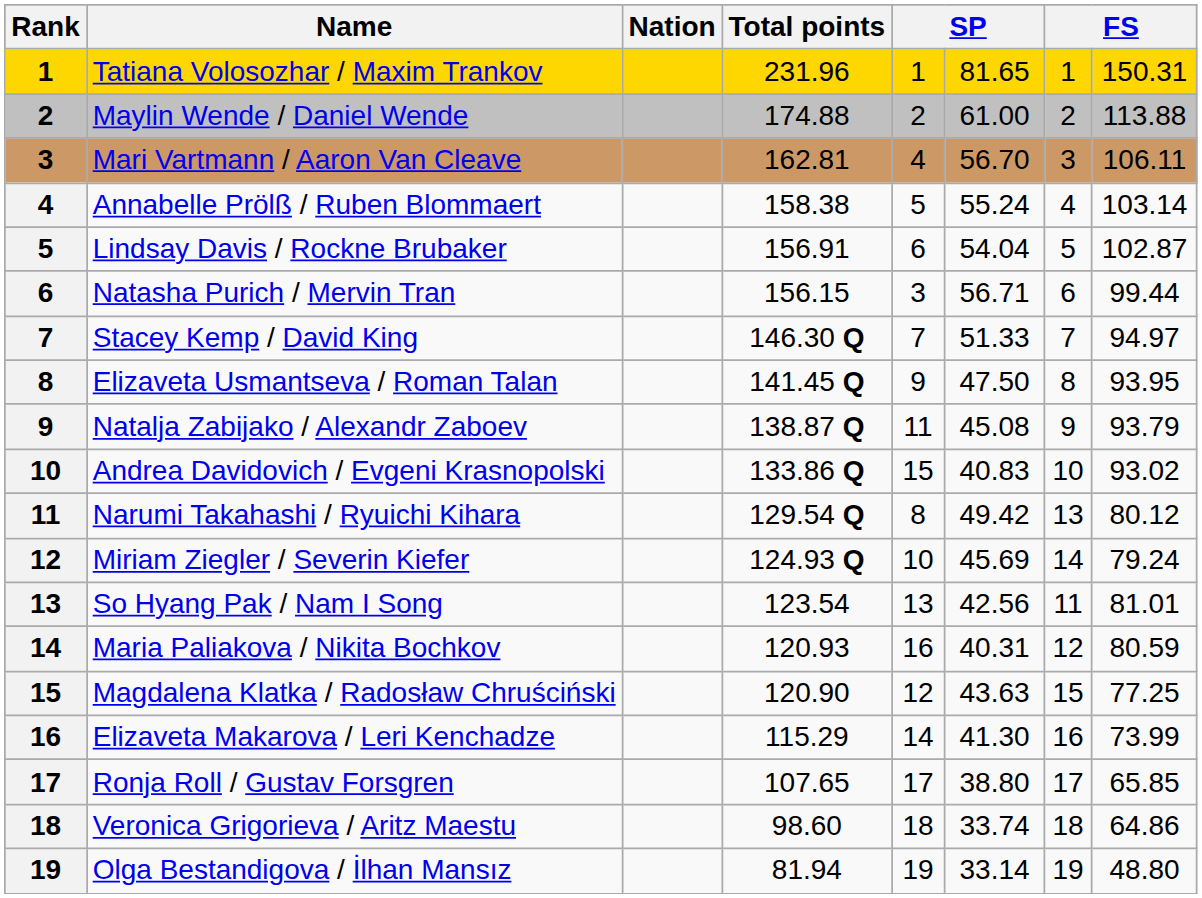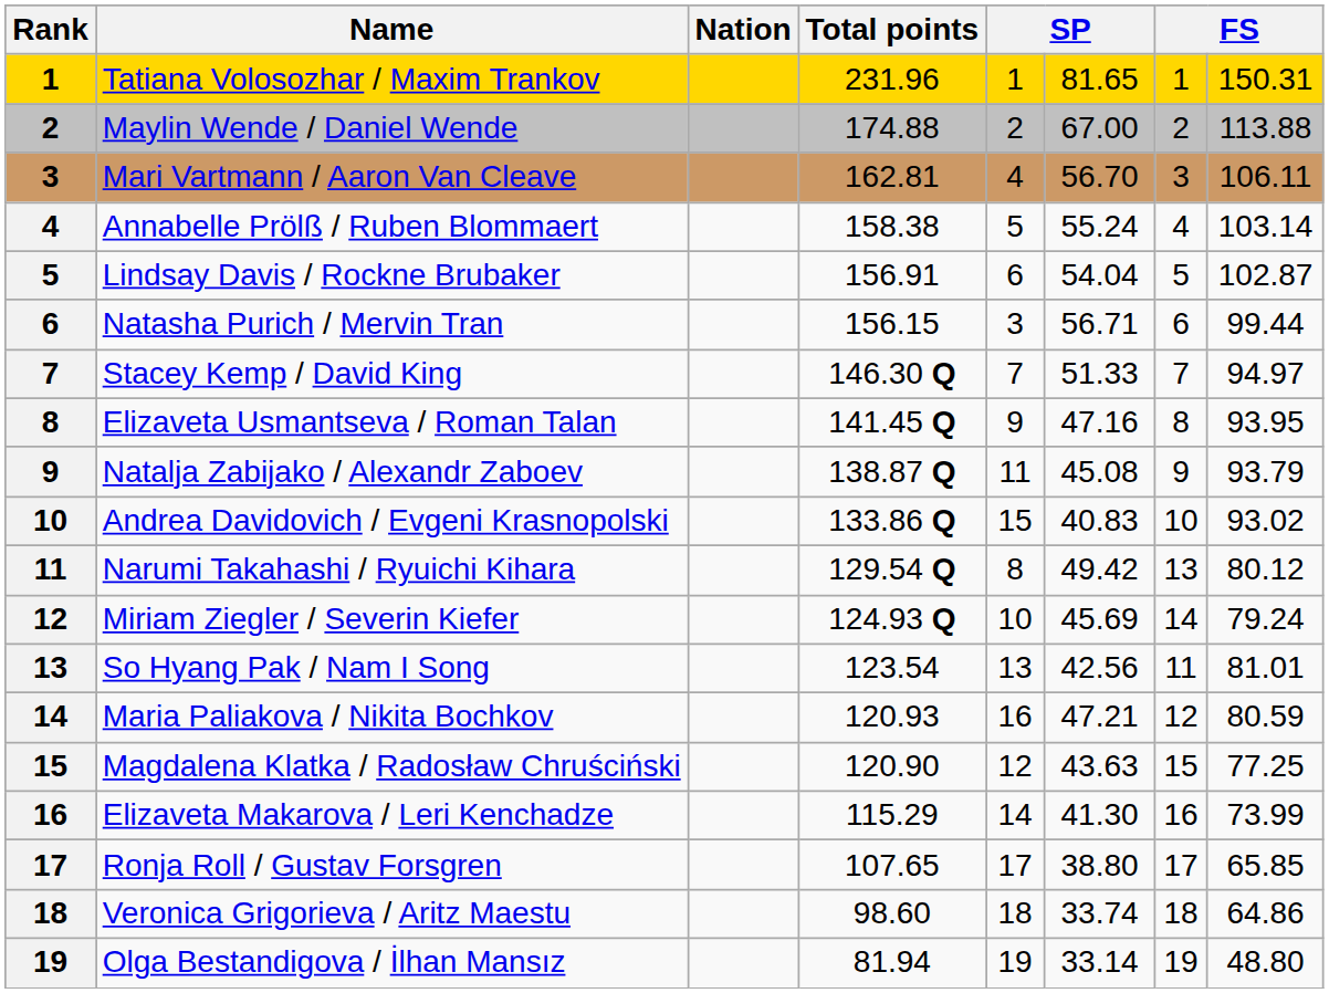Maylin Wende / Daniel Wende | column 6: 61.00 -> 67.00
Elizaveta Usmantseva / Roman Talan | column 6: 47.50 -> 47.16
Maria Paliakova / Nikita Bochkov | column 6: 40.31 -> 47.21
